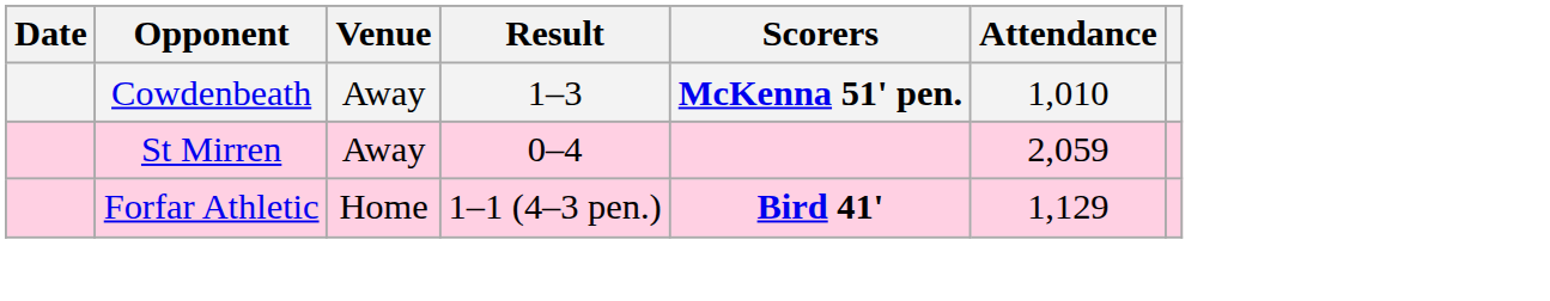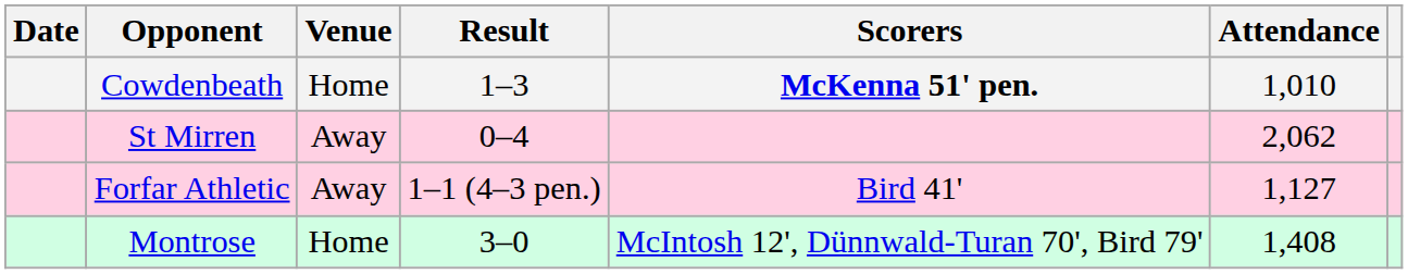Cowdenbeath | Venue: Away -> Home
St Mirren | Attendance: 2,059 -> 2,062
Forfar Athletic | Venue: Home -> Away
Forfar Athletic | Scorers: bold -> normal
Forfar Athletic | Attendance: 1,129 -> 1,127
+ row: Montrose | Home | 3–0 | McIntosh 12', Dünnwald-Turan 70', Bird 79' | 1,408
